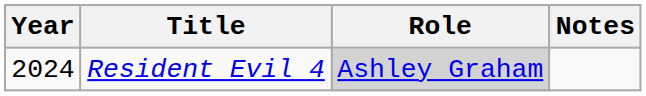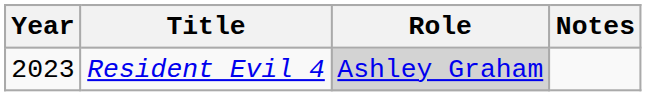Resident Evil 4 | Year: 2024 -> 2023
